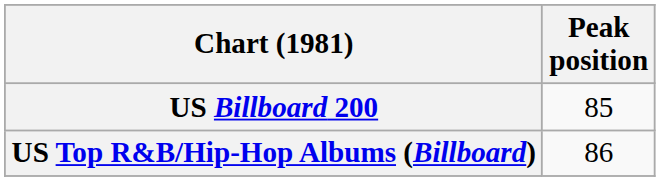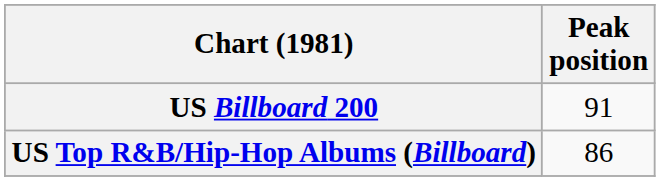US Billboard 200 | Peak position: 85 -> 91
